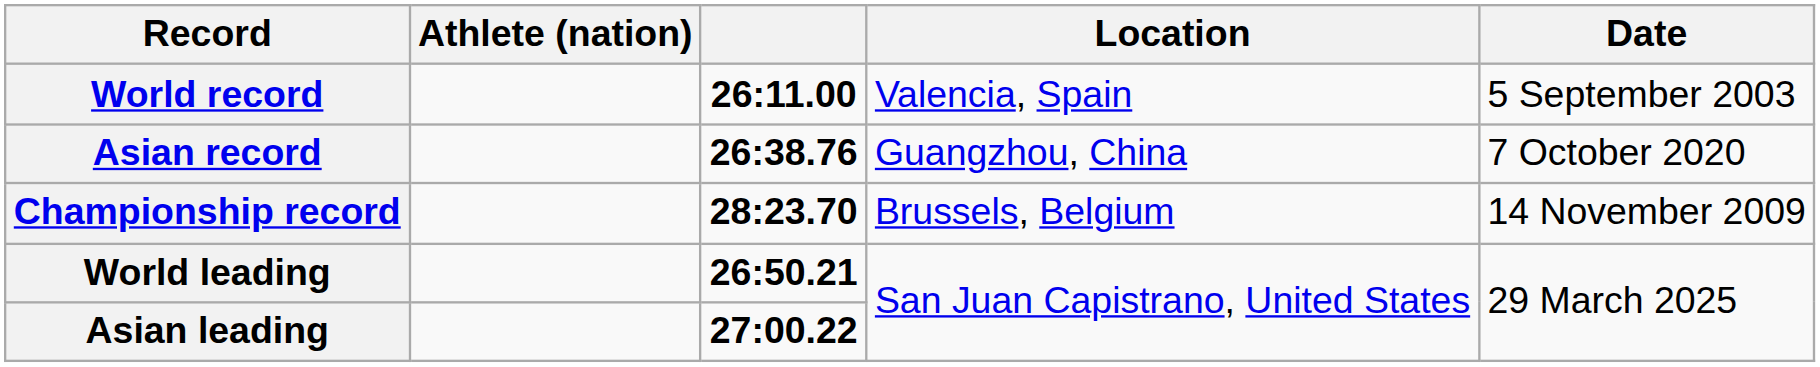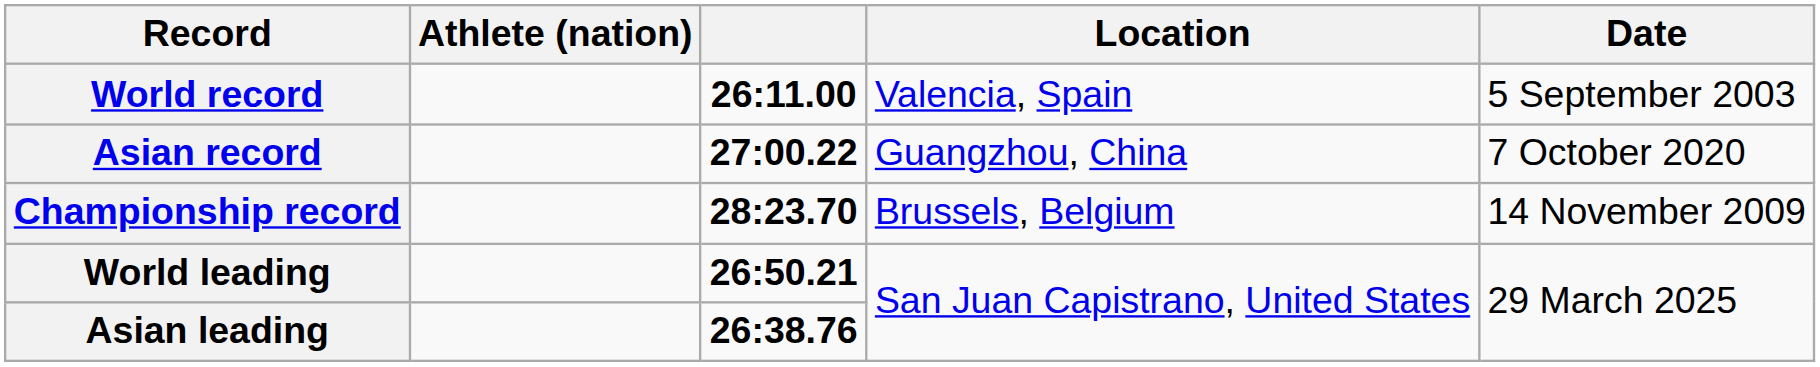Asian record | column 3: 26:38.76 -> 27:00.22
Asian leading | column 3: 27:00.22 -> 26:38.76
